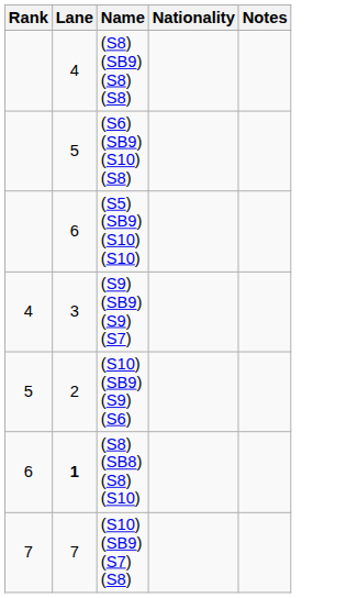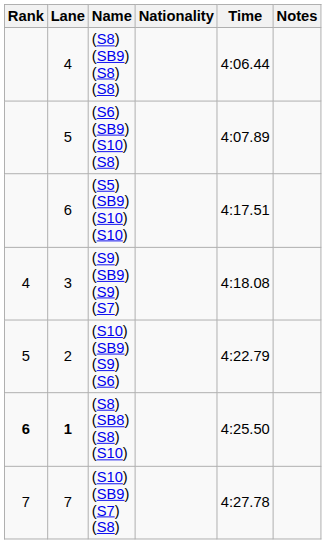+ column: Time | 4:06.44 | 4:07.89 | 4:17.51 | 4:18.08 | 4:22.79 | 4:25.50 | 4:27.78
(S8) (SB8) (S8) (S10) | Rank: normal -> bold
